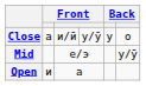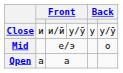Close | column 2: а -> и
Close | column 6: о -> у/ӯ
Mid | column 6: у/ӯ -> о
Open | column 2: и -> а
